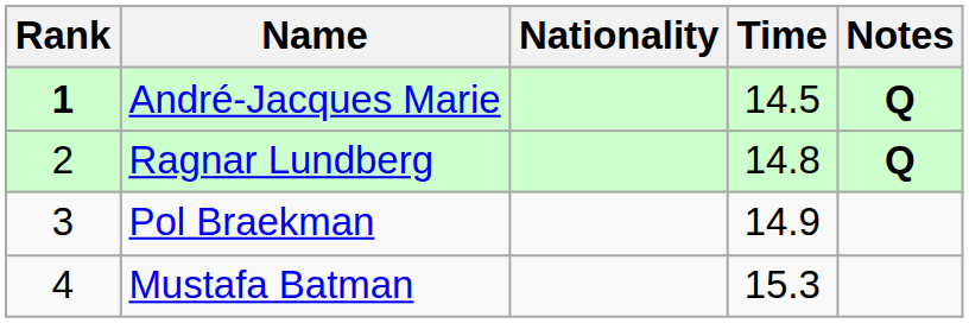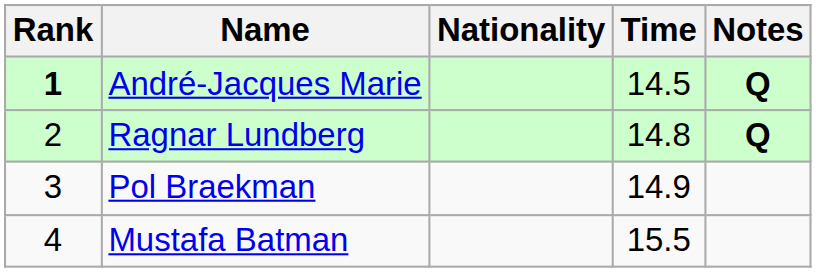Mustafa Batman | Time: 15.3 -> 15.5
